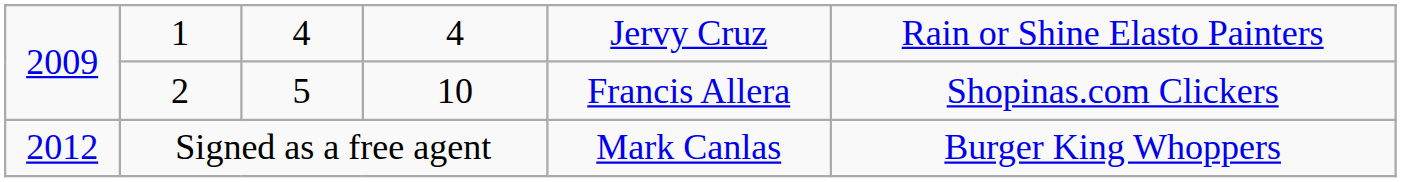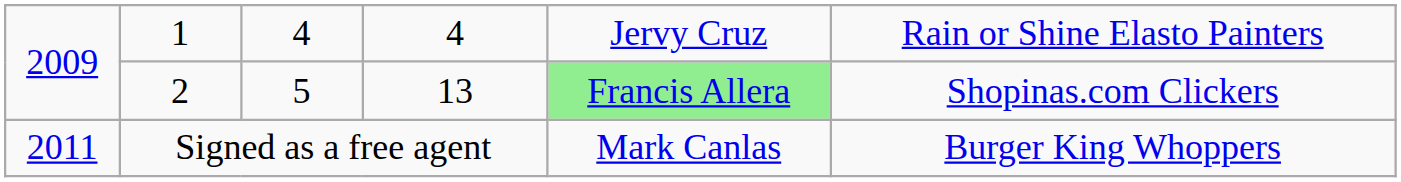2 | column 4: 10 -> 13
2 | column 5: no background -> lightgreen background
Signed as a free agent | column 1: 2012 -> 2011
